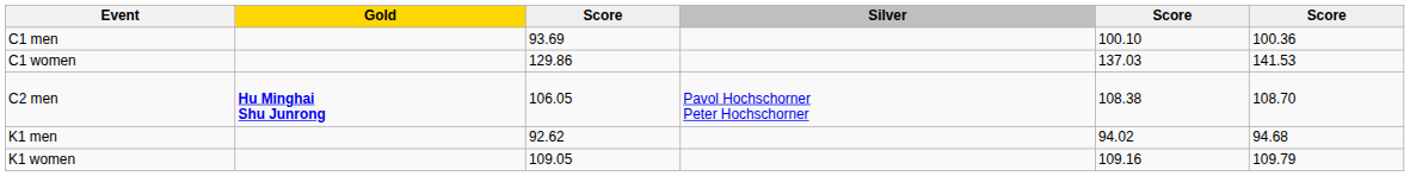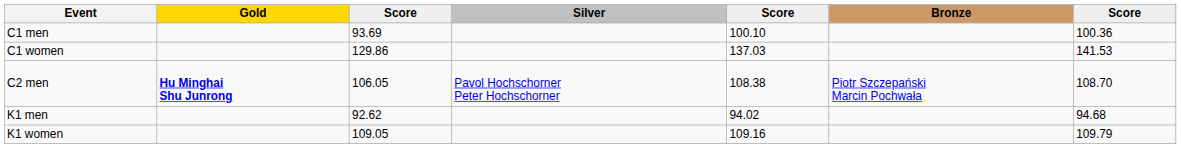+ column: Bronze | Piotr Szczepański Marcin Pochwała
